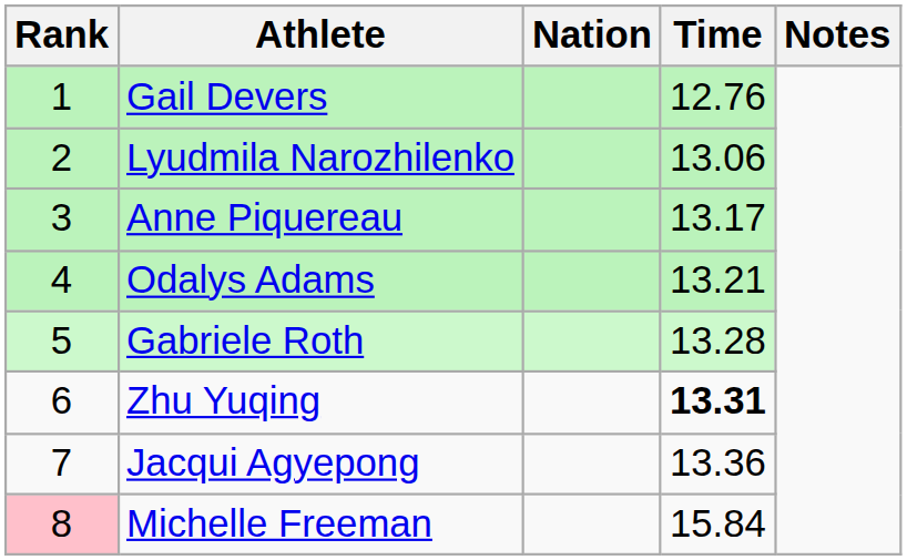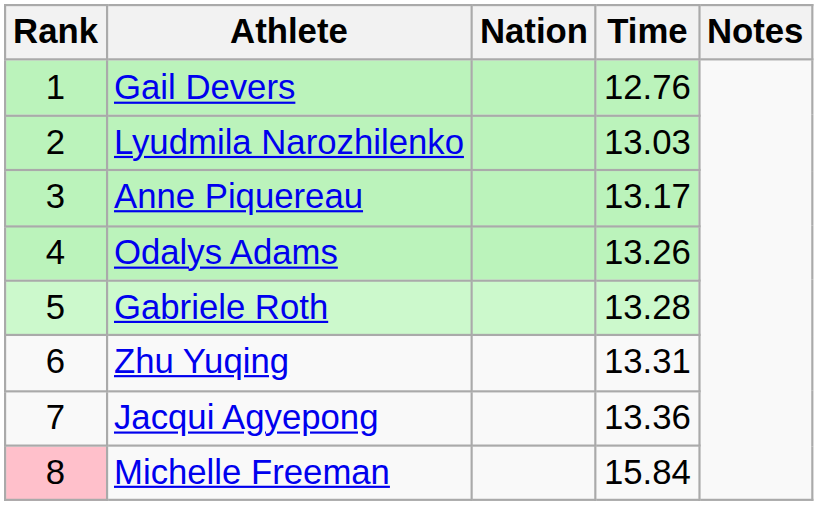Lyudmila Narozhilenko | Time: 13.06 -> 13.03
Odalys Adams | Time: 13.21 -> 13.26
Zhu Yuqing | Time: bold -> normal
